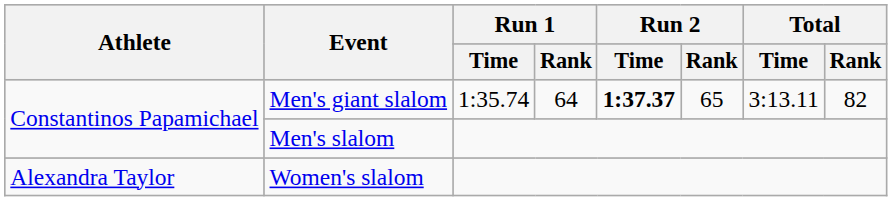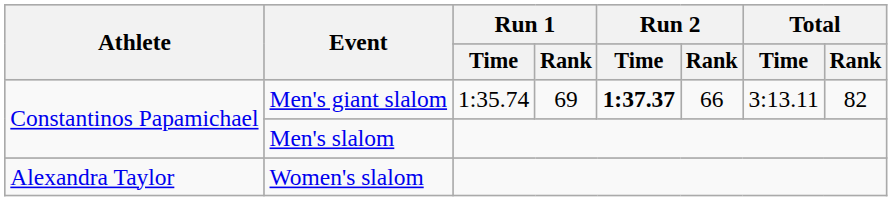Men's giant slalom | Run 1 / Rank: 64 -> 69
Men's giant slalom | Run 2 / Rank: 65 -> 66
